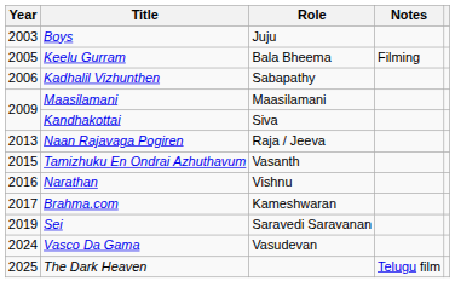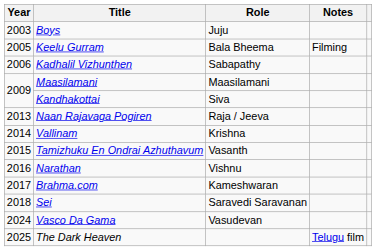+ row: 2014 | Vallinam | Krishna
Sei | Year: 2019 -> 2018
